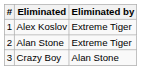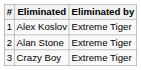Crazy Boy | Eliminated by: Alan Stone -> Extreme Tiger
